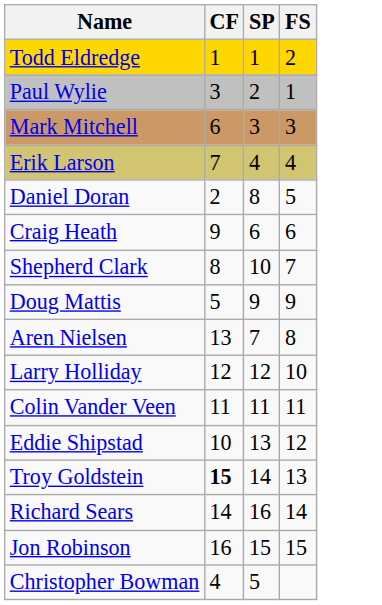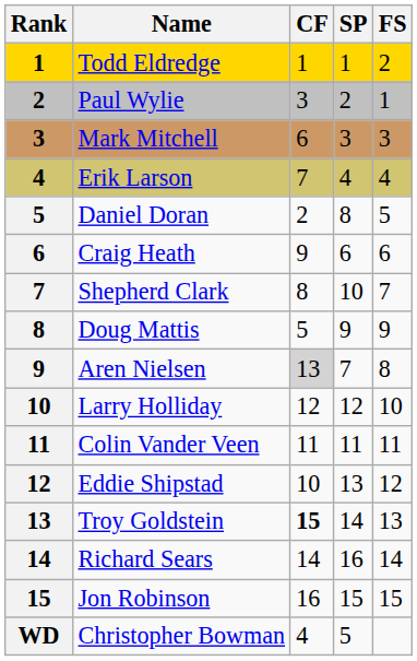+ column: Rank | 1 | 2 | 3 | 4 | 5 | 6 | 7 | 8 | 9 | 10 | 11 | 12 | 13 | 14 | 15 | WD
Aren Nielsen | CF: no background -> lightgrey background
